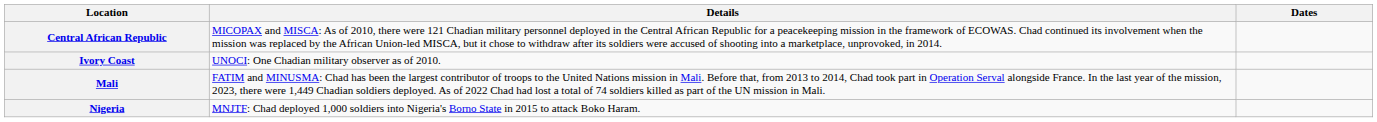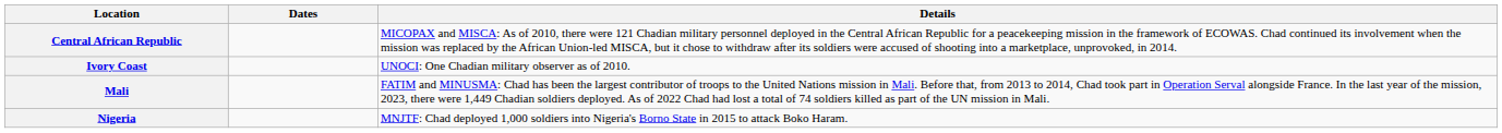columns swapped: Dates <-> Details
